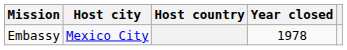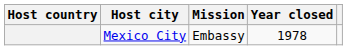columns swapped: Host country <-> Mission
